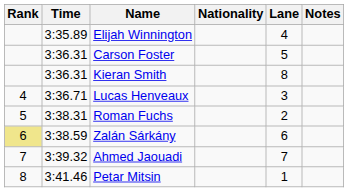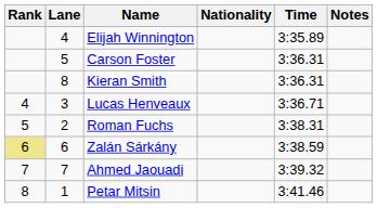columns swapped: Lane <-> Time
